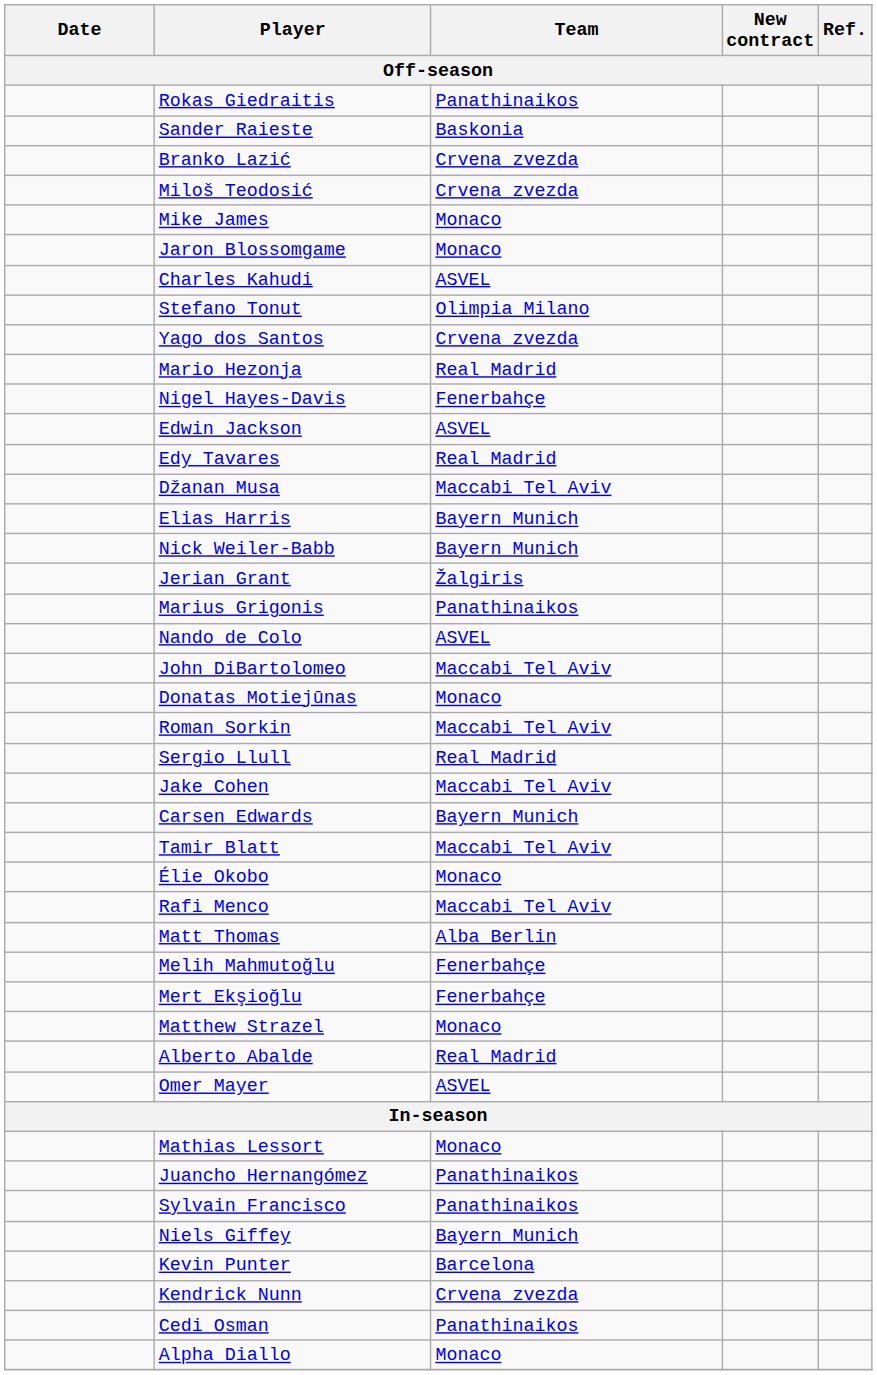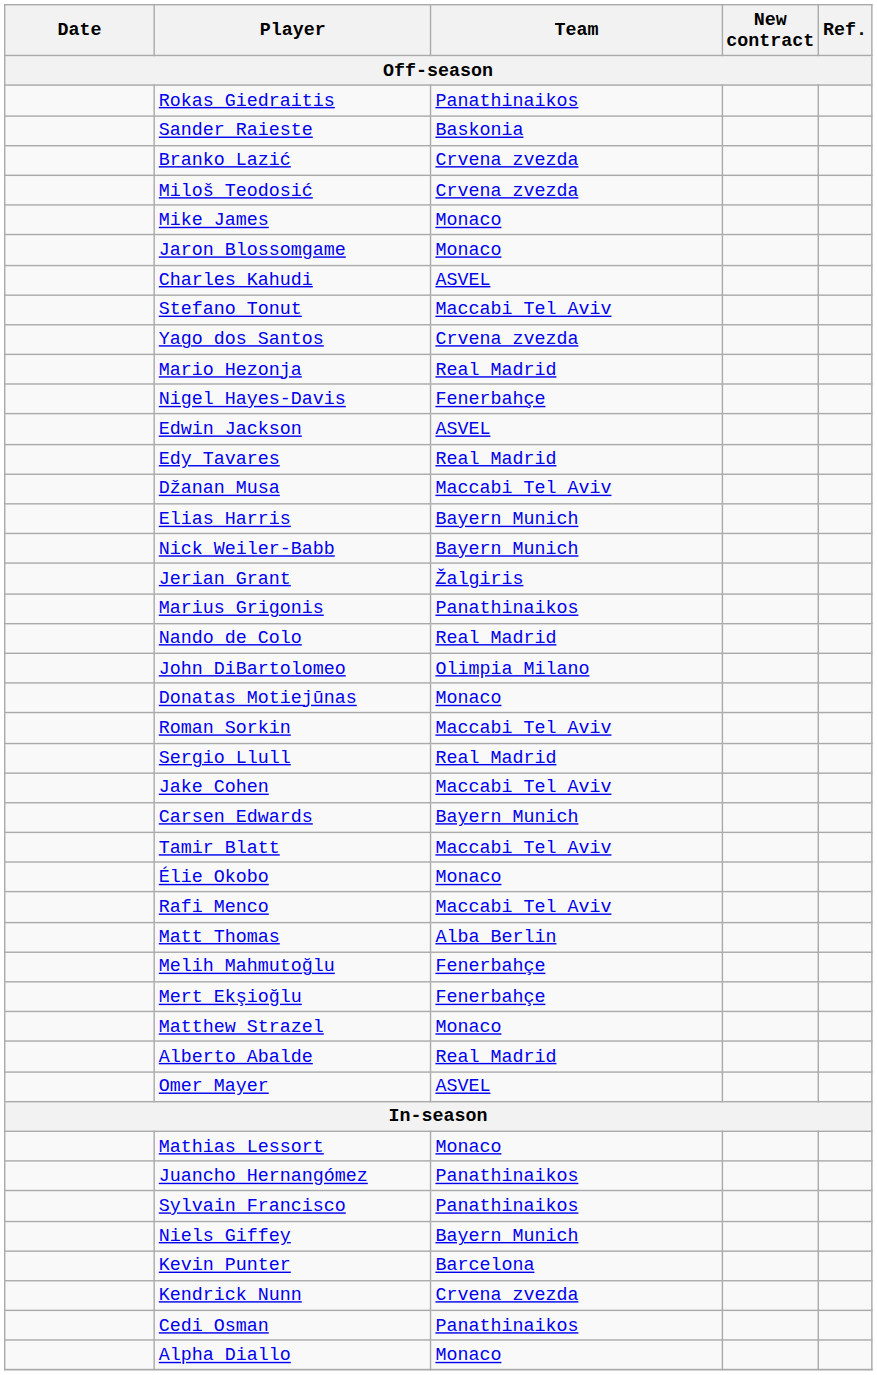Stefano Tonut | Team: Olimpia Milano -> Maccabi Tel Aviv
Nando de Colo | Team: ASVEL -> Real Madrid
John DiBartolomeo | Team: Maccabi Tel Aviv -> Olimpia Milano
